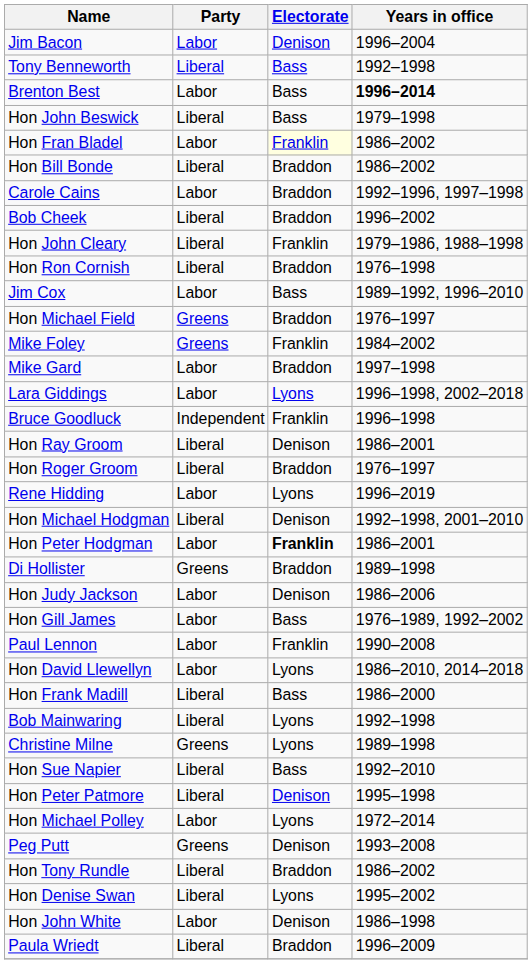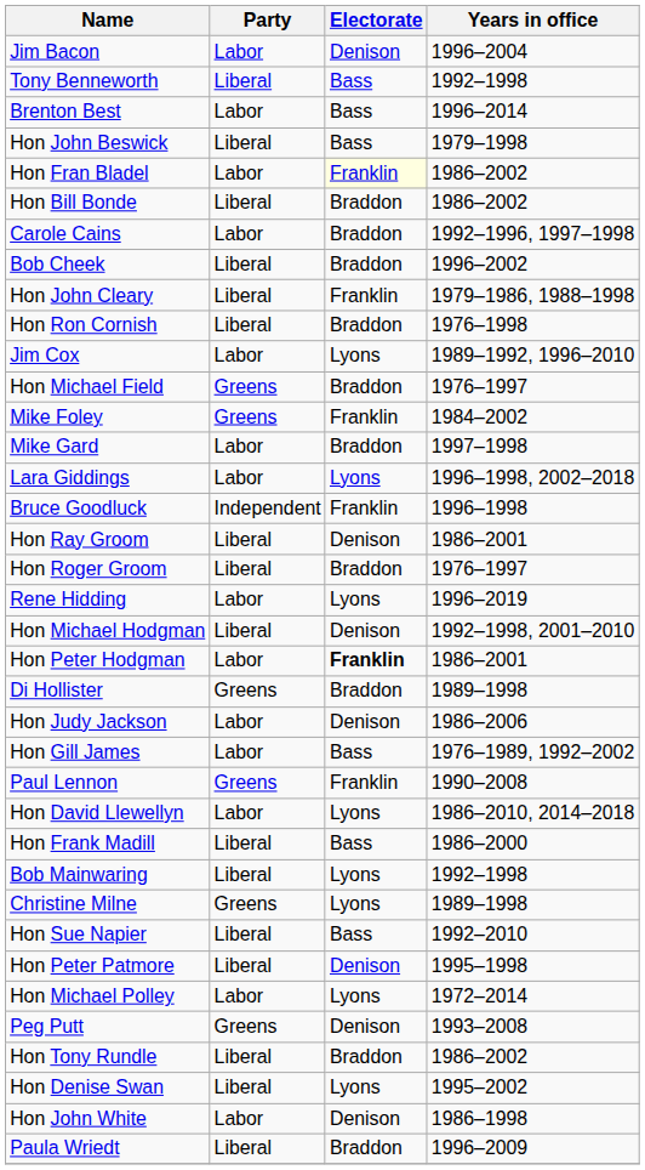Brenton Best | Years in office: bold -> normal
Jim Cox | Electorate: Bass -> Lyons
Paul Lennon | Party: Labor -> Greens
